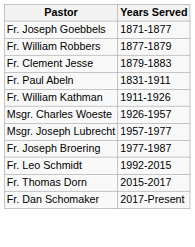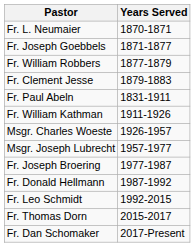+ row: Fr. L. Neumaier | 1870-1871
+ row: Fr. Donald Hellmann | 1987-1992
